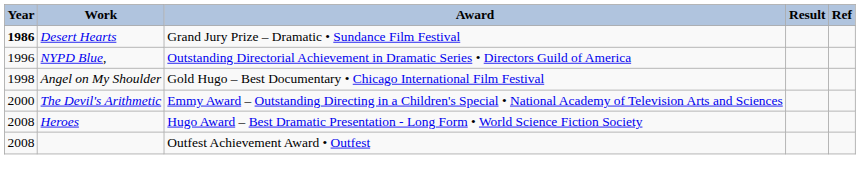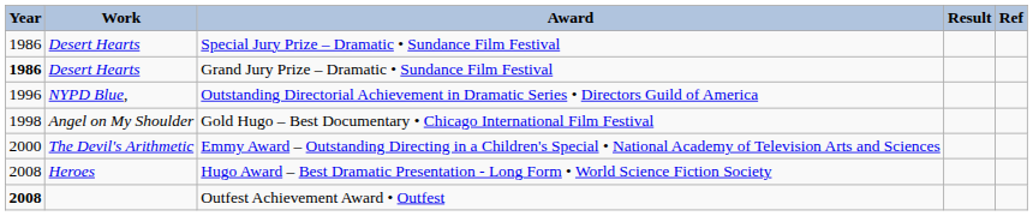+ row: 1986 | Desert Hearts | Special Jury Prize – Dramatic • Sundance Film Festival
Outfest Achievement Award • Outfest | Year: normal -> bold
